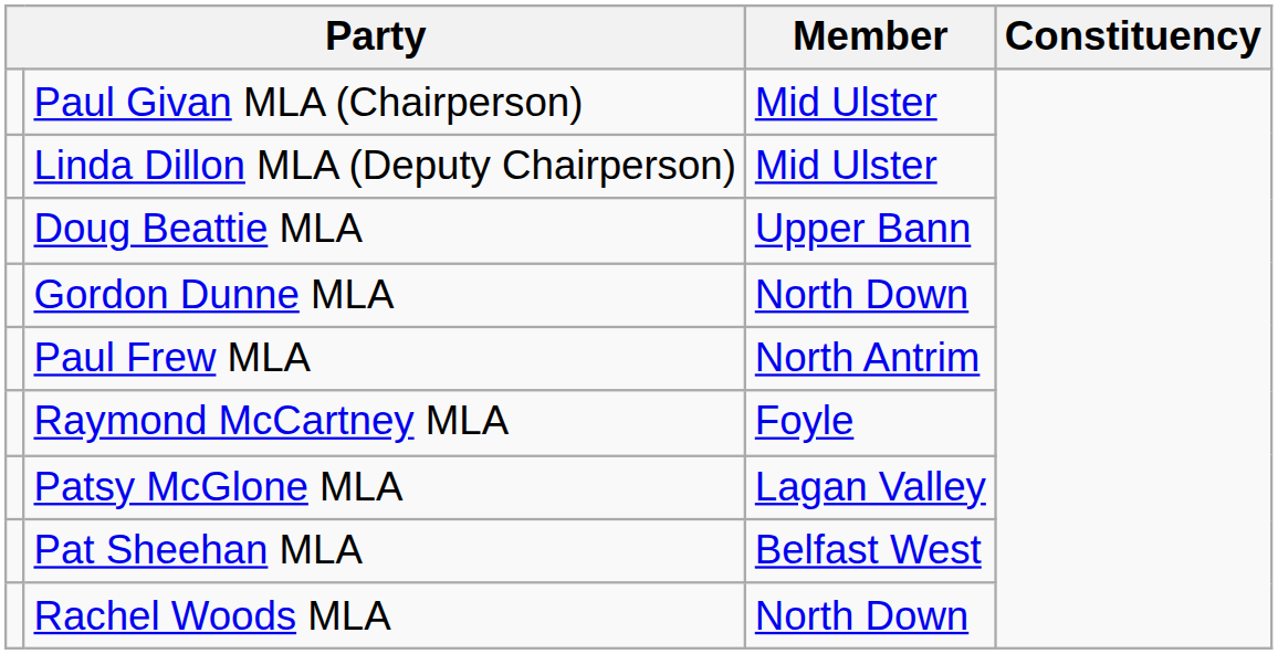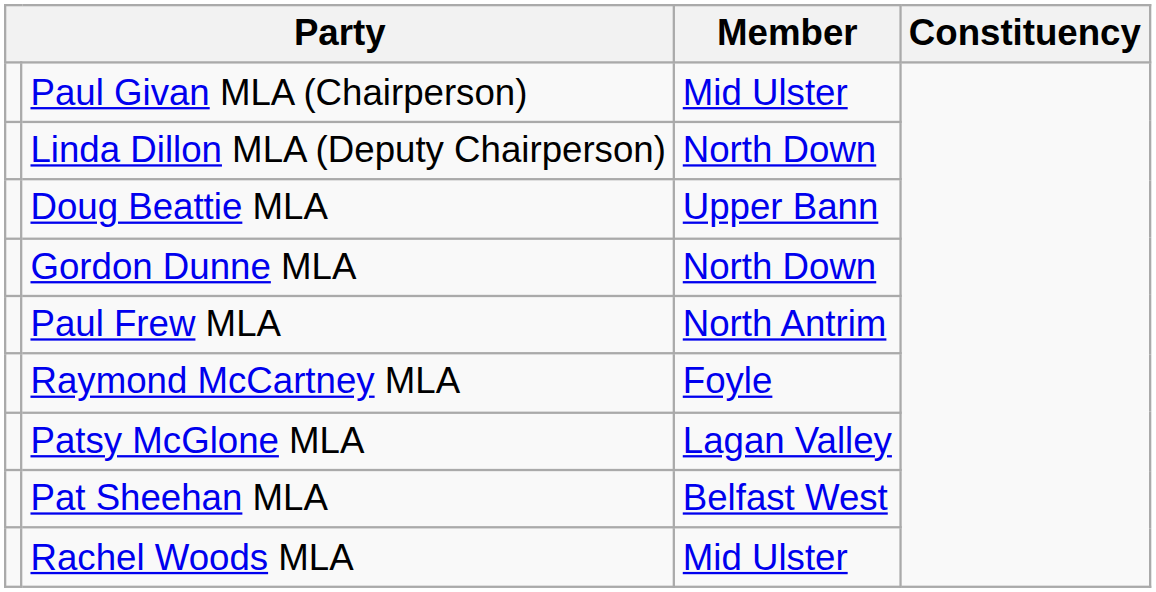Linda Dillon MLA (Deputy Chairperson) | Member: Mid Ulster -> North Down
Rachel Woods MLA | Member: North Down -> Mid Ulster
